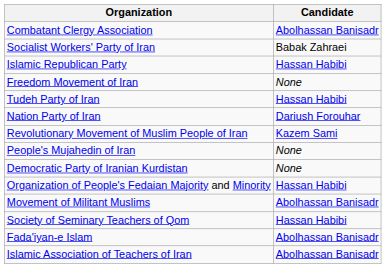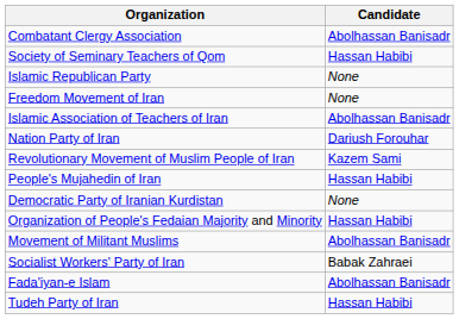rows swapped: Society of Seminary Teachers of Qom <-> Socialist Workers' Party of Iran
Islamic Republican Party | Candidate: Hassan Habibi -> None
rows swapped: Tudeh Party of Iran <-> Islamic Association of Teachers of Iran
People's Mujahedin of Iran | Candidate: None -> Hassan Habibi
